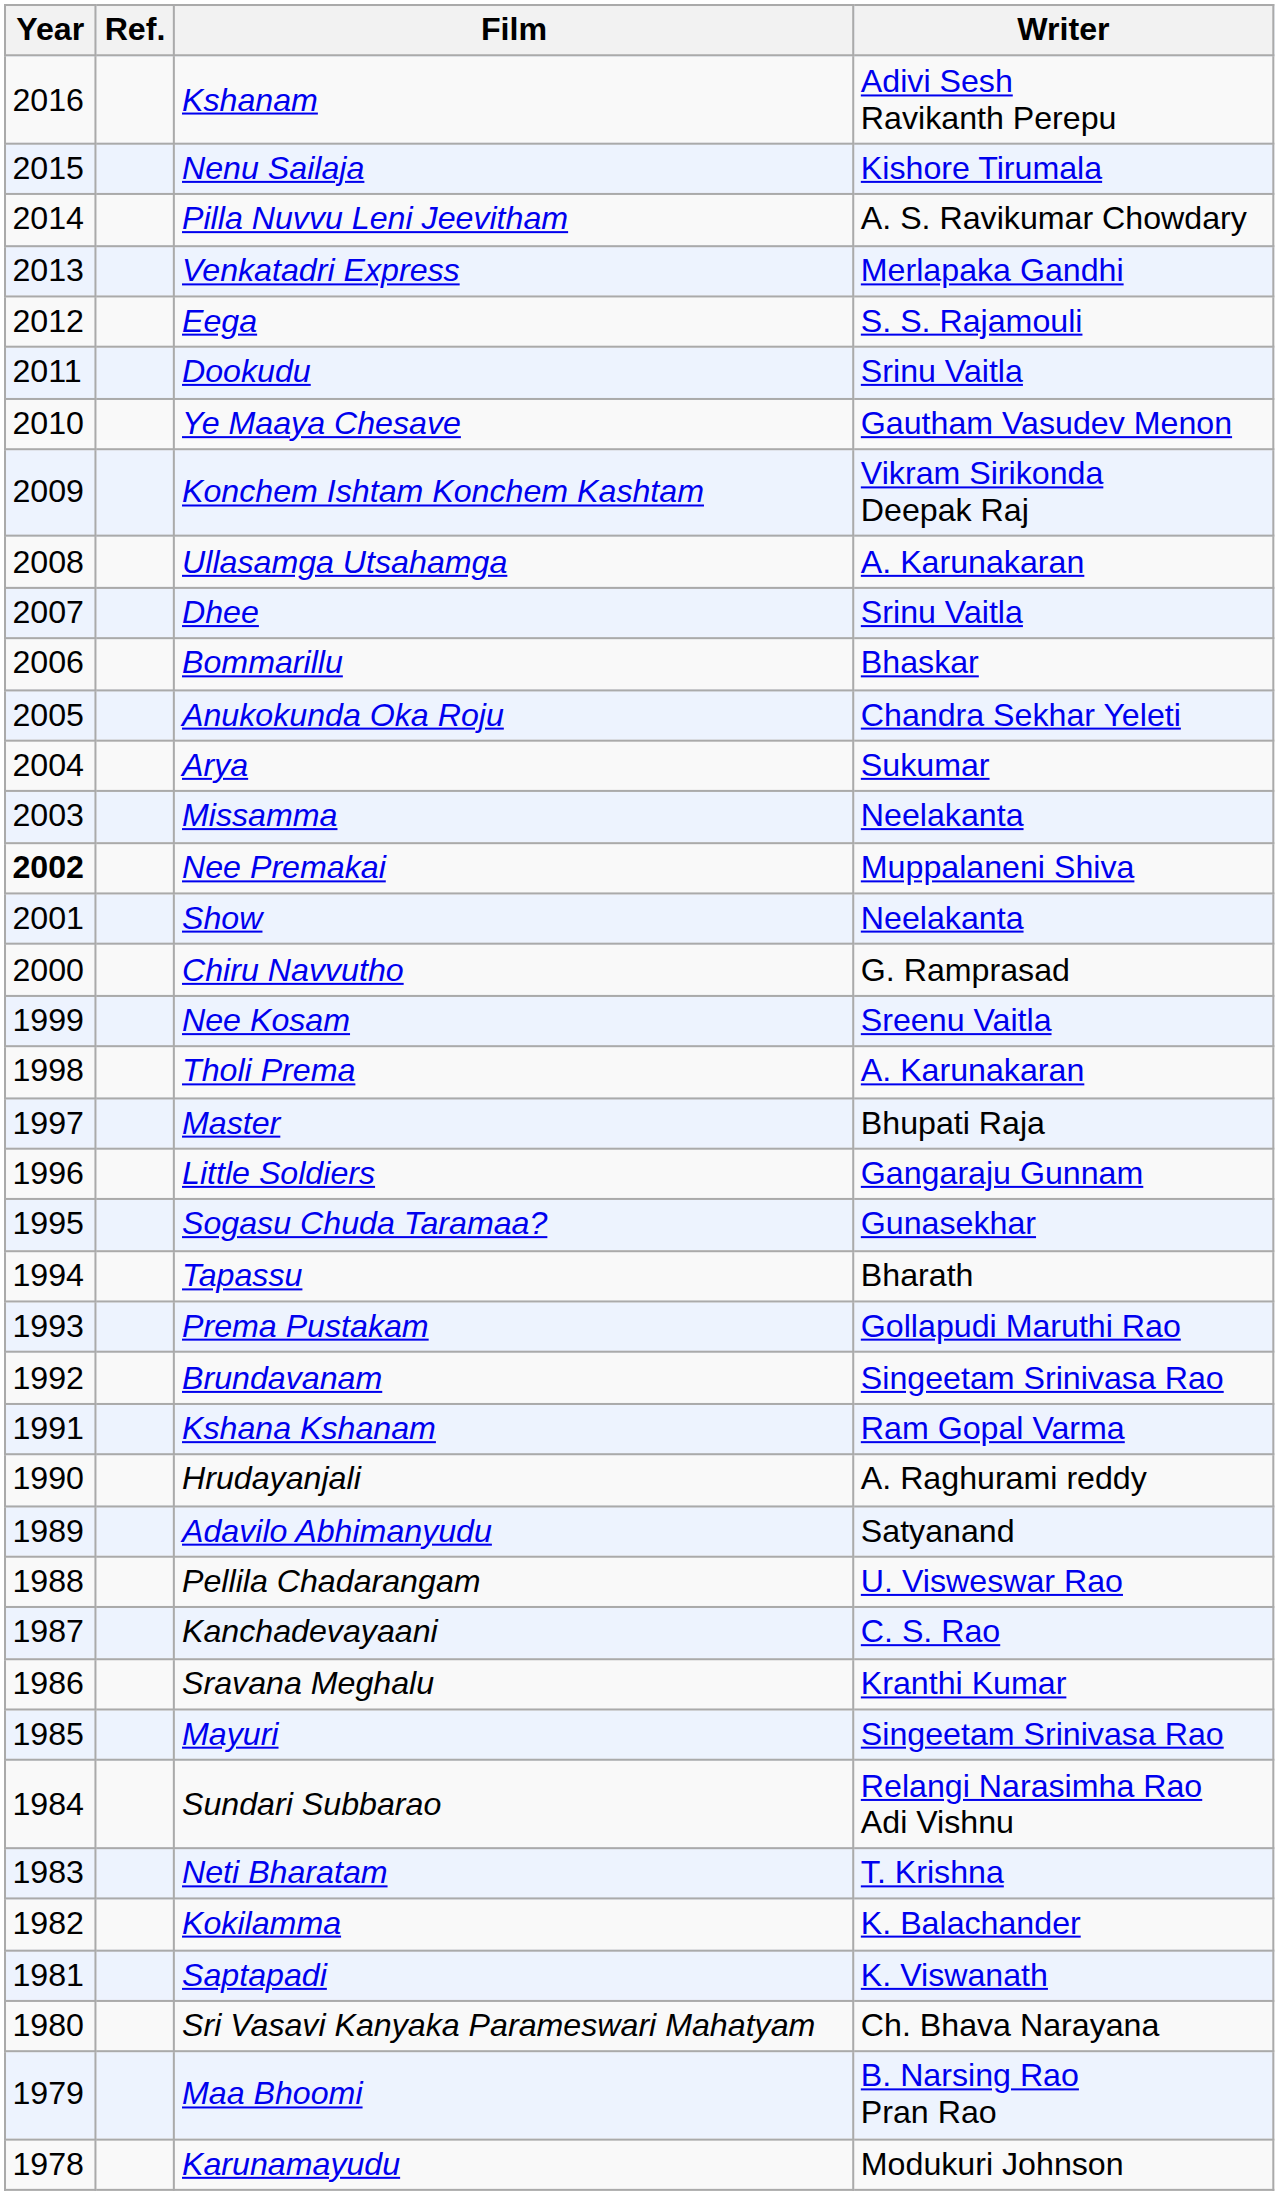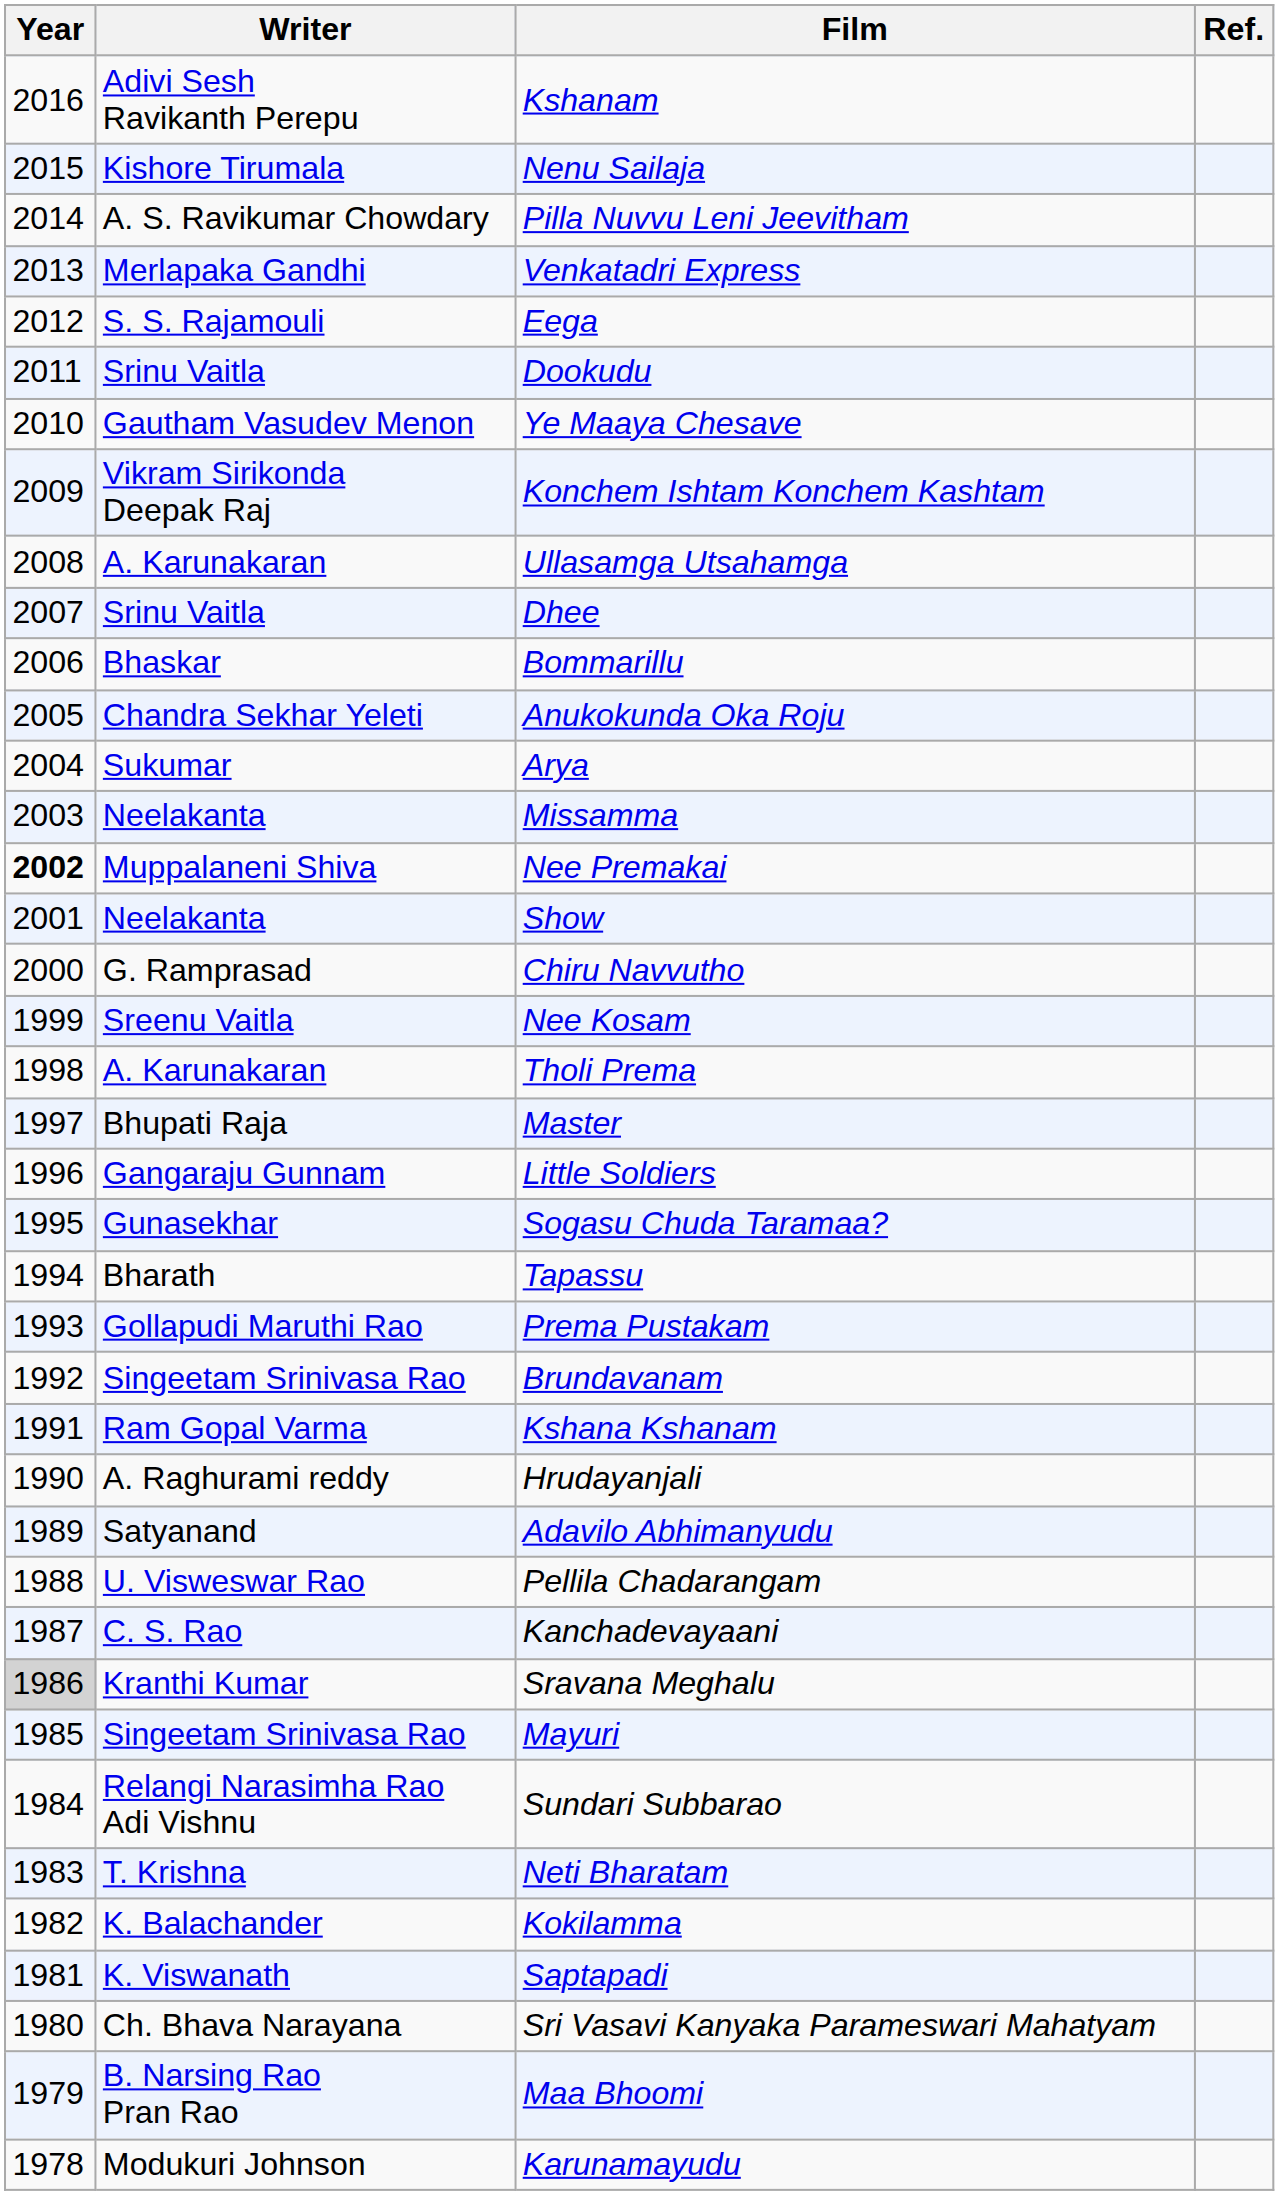columns swapped: Writer <-> Ref.
Sravana Meghalu | Year: no background -> lightgrey background
